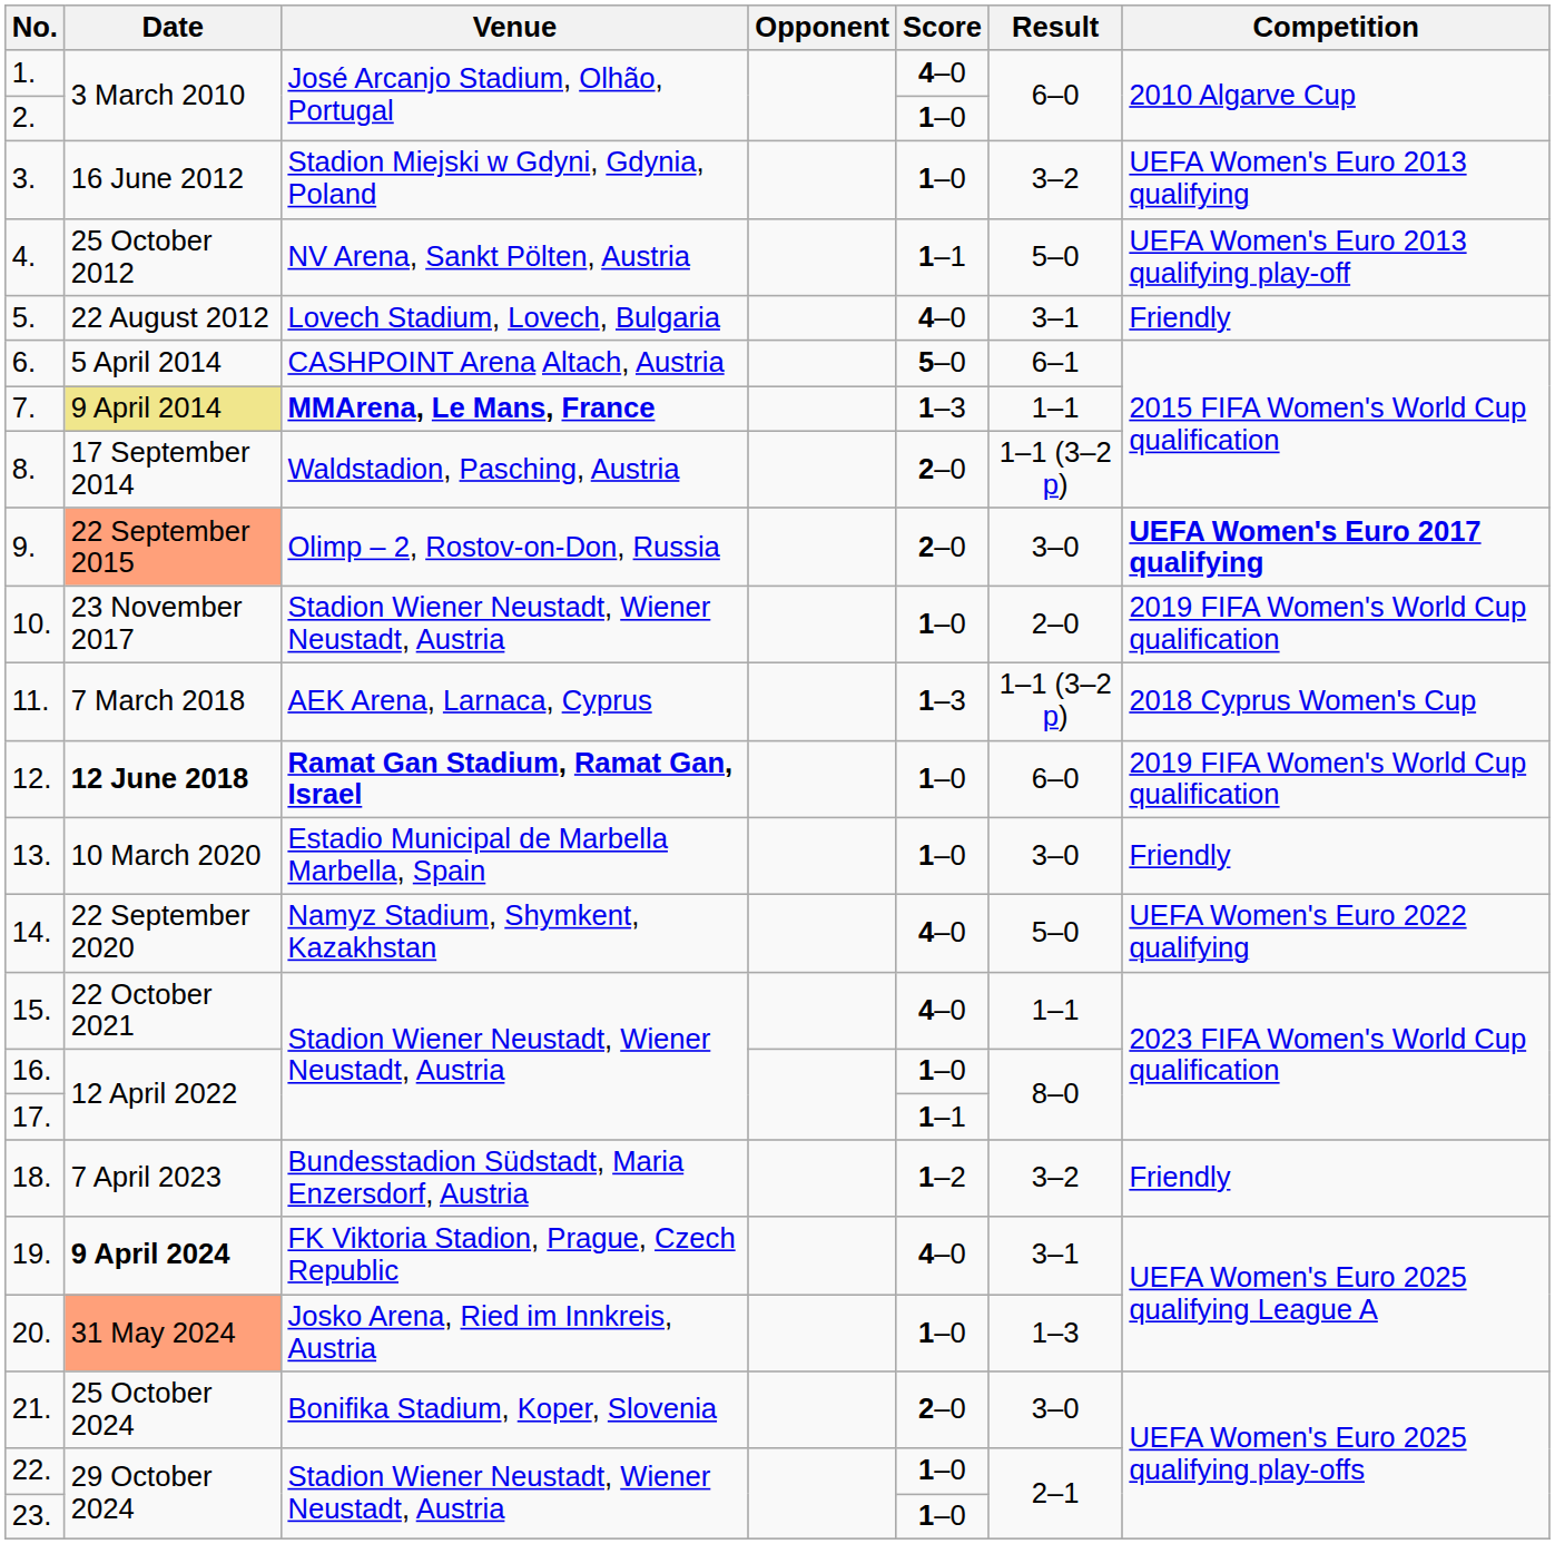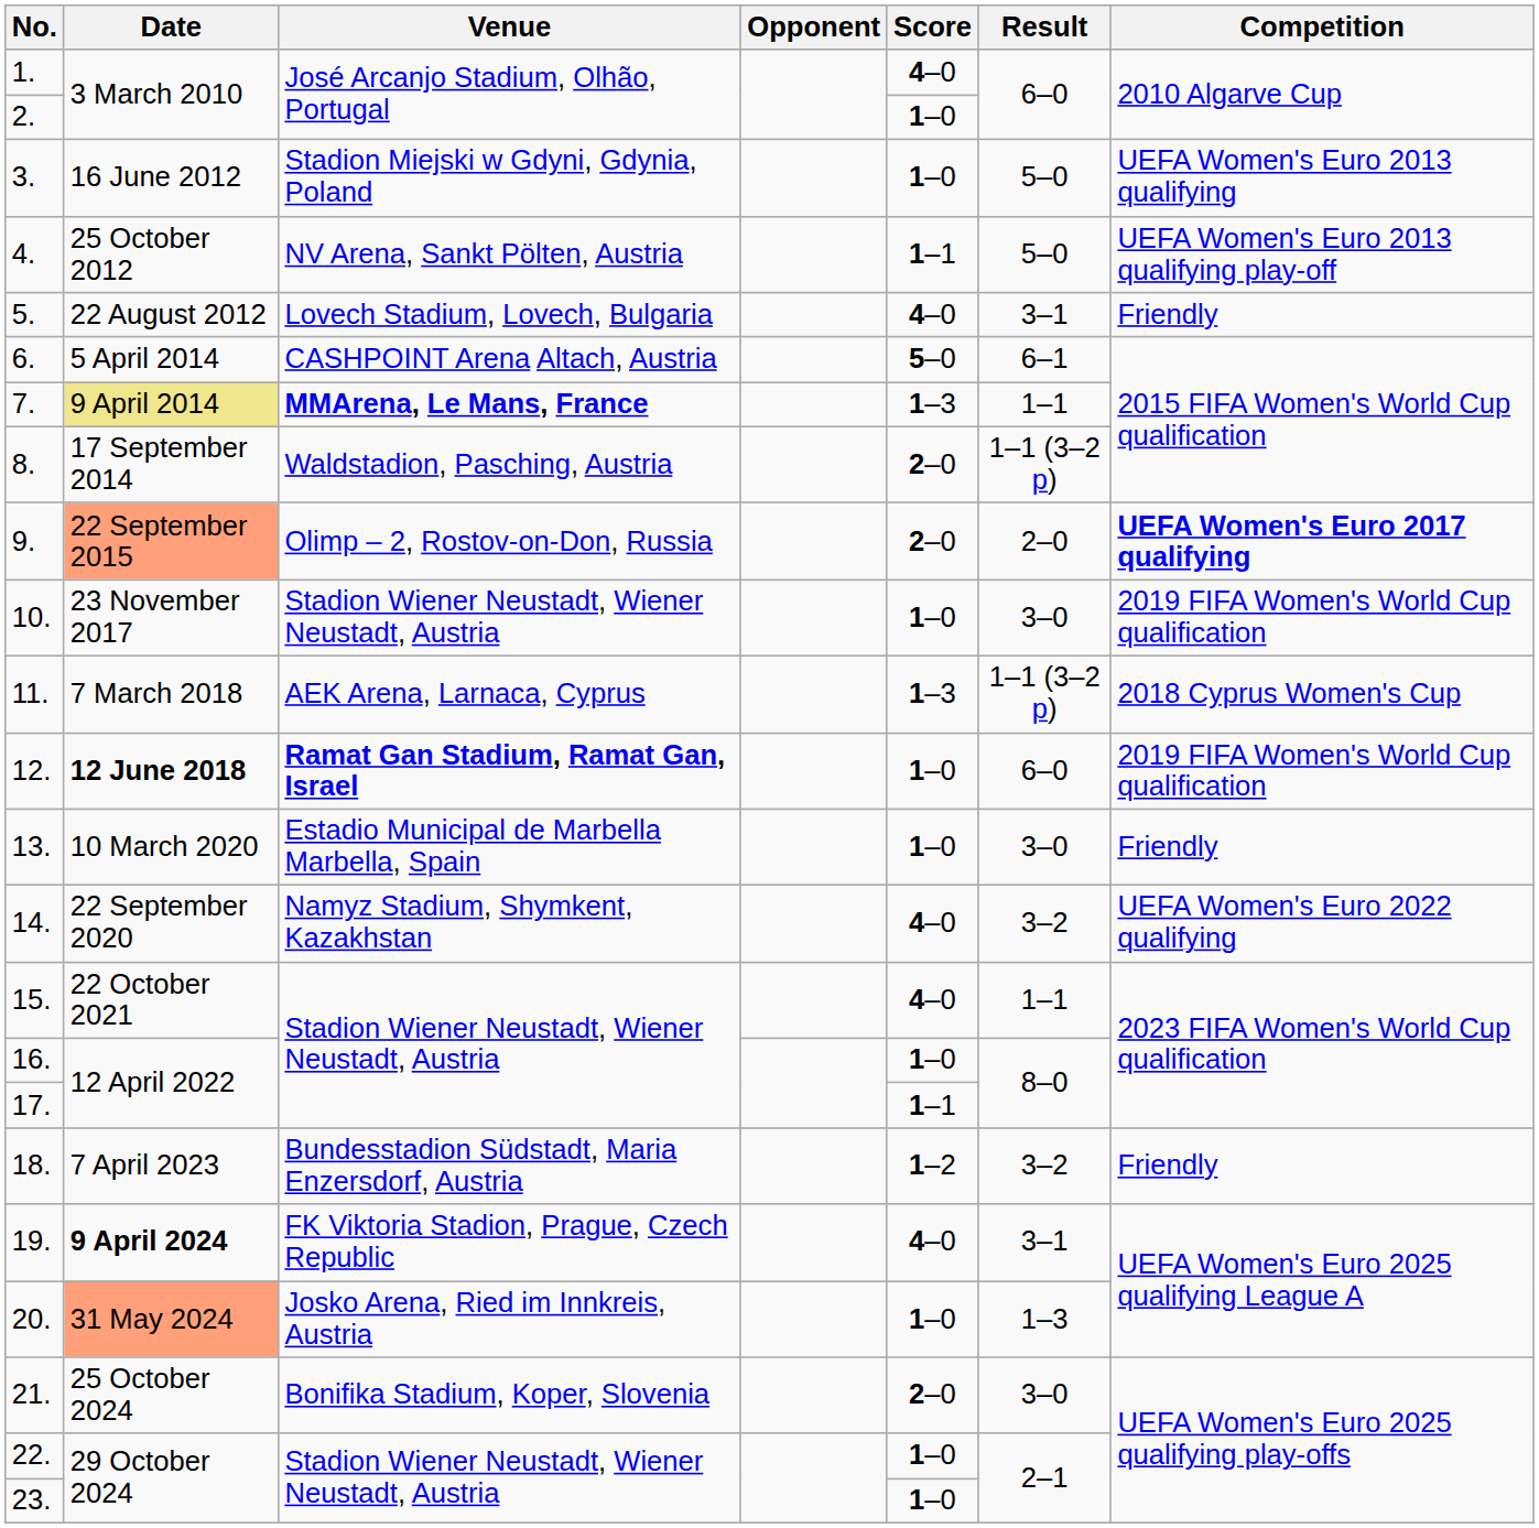3. | Result: 3–2 -> 5–0
9. | Result: 3–0 -> 2–0
10. | Result: 2–0 -> 3–0
14. | Result: 5–0 -> 3–2
